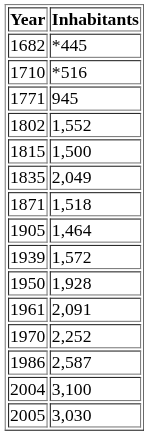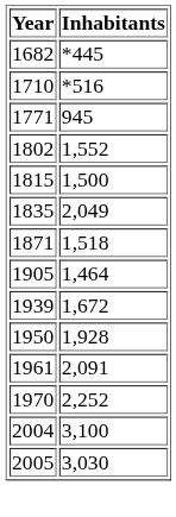1939 | Inhabitants: 1,572 -> 1,672
- row: 1986 | 2,587
